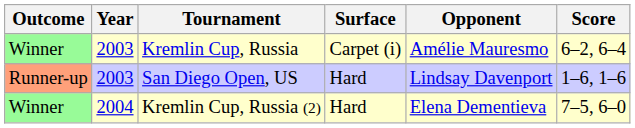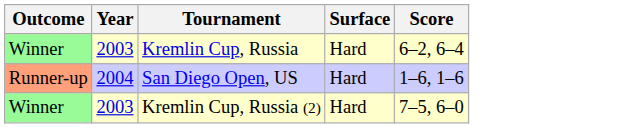- column: Opponent | Amélie Mauresmo | Lindsay Davenport | Elena Dementieva
Kremlin Cup, Russia | Surface: Carpet (i) -> Hard
San Diego Open, US | Year: 2003 -> 2004
Kremlin Cup, Russia (2) | Year: 2004 -> 2003
